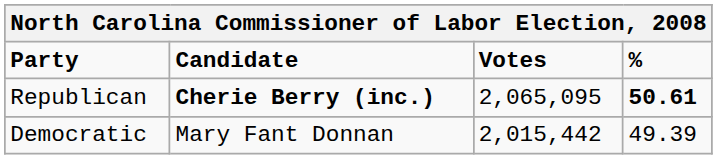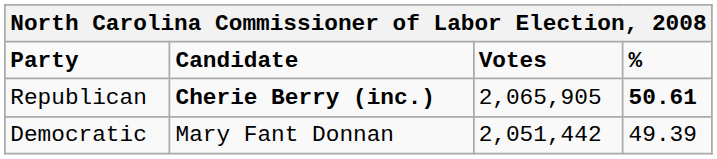Republican | Votes: 2,065,095 -> 2,065,905
Democratic | Votes: 2,015,442 -> 2,051,442
